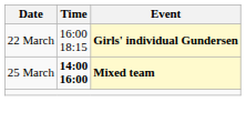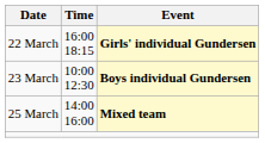+ row: 23 March | 10:00 12:30 | Boys individual Gundersen
25 March | Time: bold -> normal
